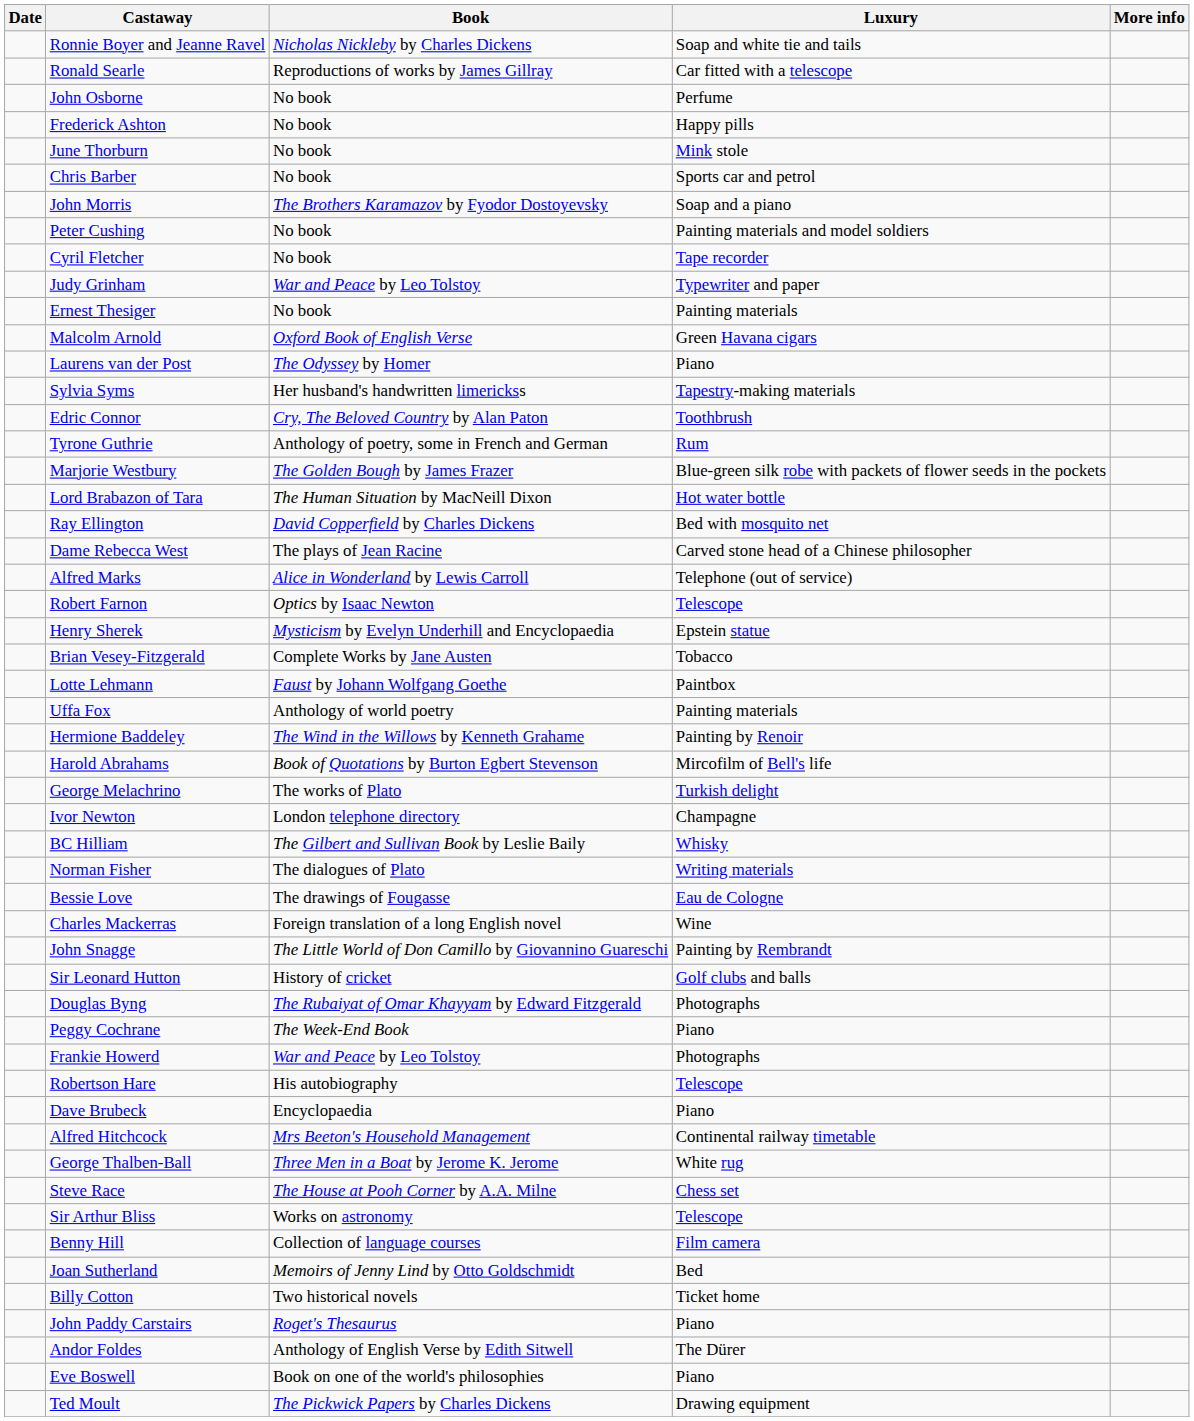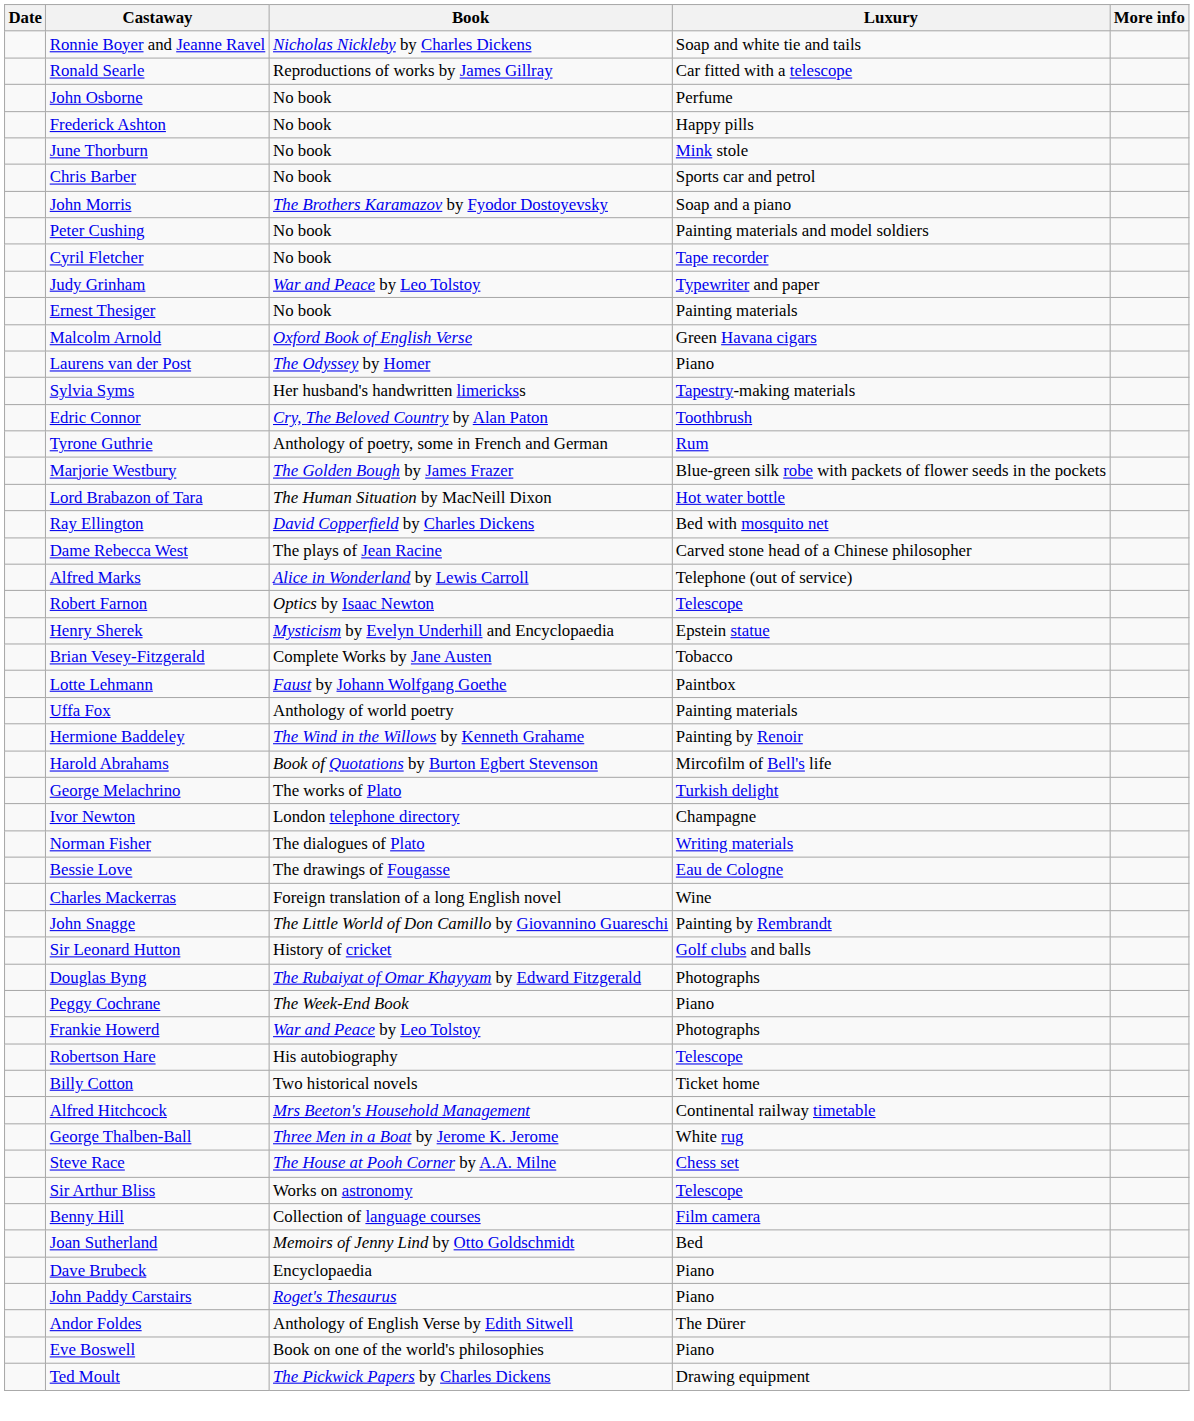- row: BC Hilliam | The Gilbert and Sullivan Book by Leslie Baily | Whisky
rows swapped: Dave Brubeck <-> Billy Cotton
